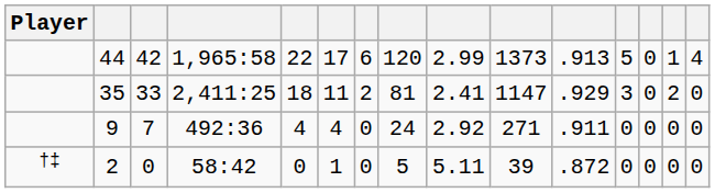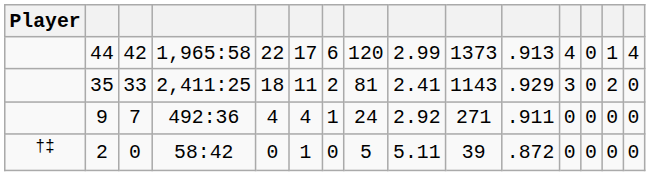44 | column 12: 5 -> 4
35 | column 10: 1147 -> 1143
9 | column 7: 0 -> 1
